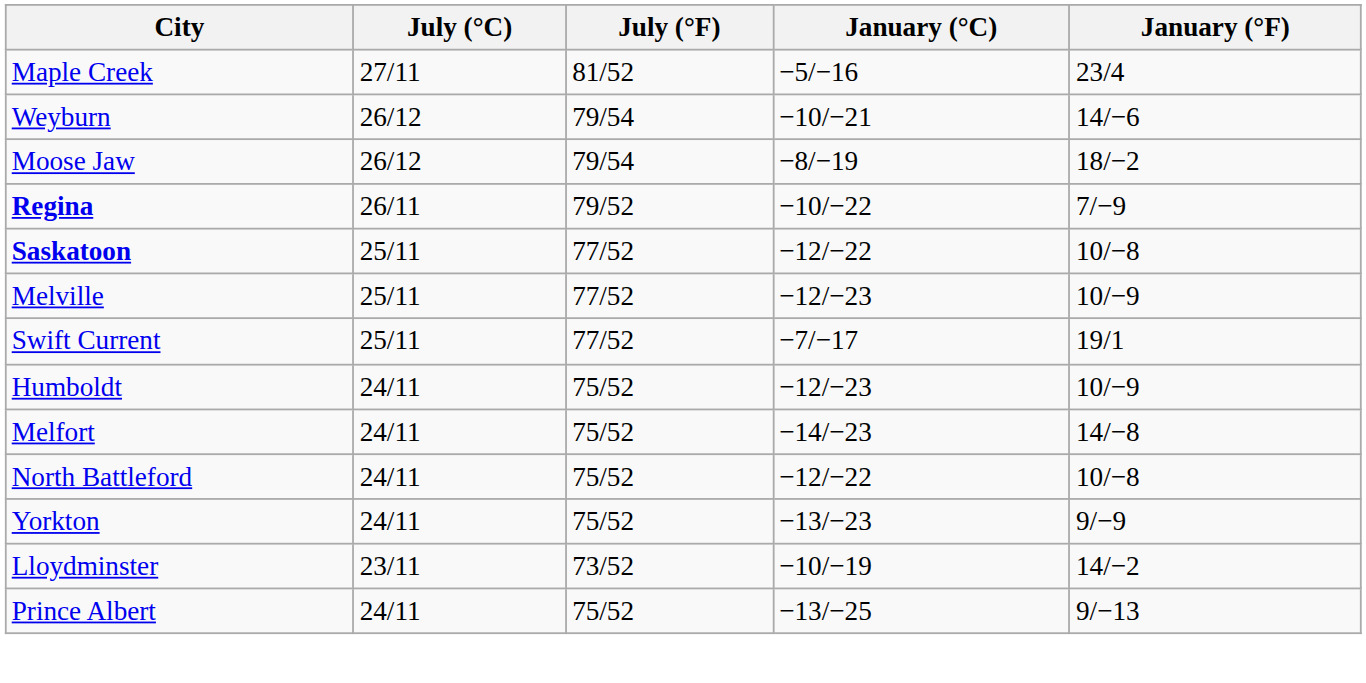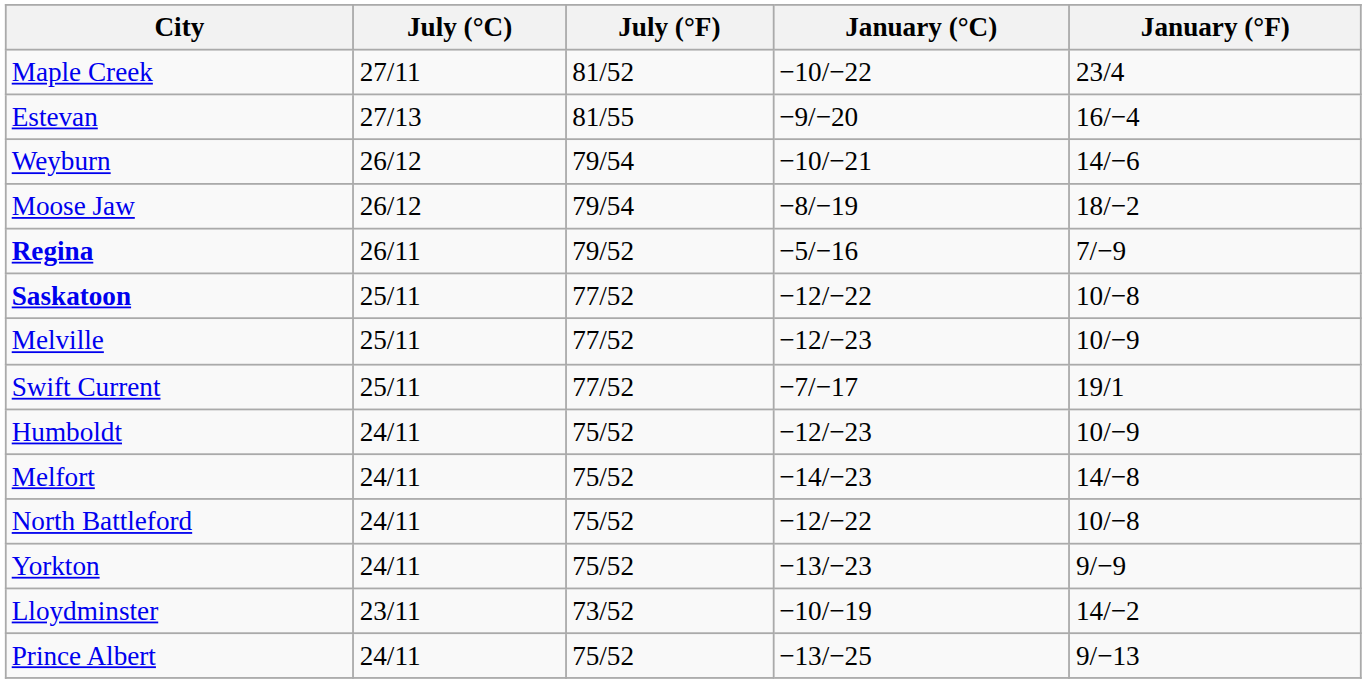Maple Creek | January (°C): −5/−16 -> −10/−22
+ row: Estevan | 27/13 | 81/55 | −9/−20 | 16/−4
Regina | January (°C): −10/−22 -> −5/−16
